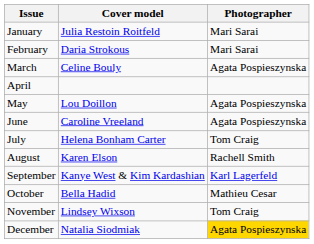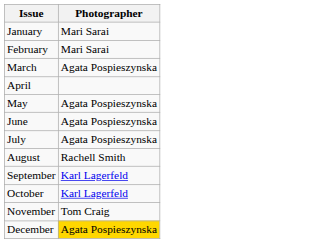- column: Cover model | Julia Restoin Roitfeld | Daria Strokous | Celine Bouly | Lou Doillon | Caroline Vreeland | Helena Bonham Carter | Karen Elson | Kanye West & Kim Kardashian | Bella Hadid | Lindsey Wixson | Natalia Siodmiak
July | Photographer: Tom Craig -> Agata Pospieszynska
October | Photographer: Mathieu Cesar -> Karl Lagerfeld
